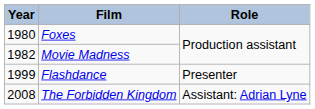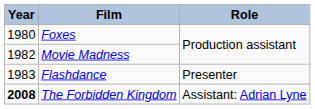Flashdance | Year: 1999 -> 1983
The Forbidden Kingdom | Year: normal -> bold
